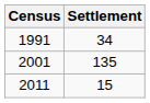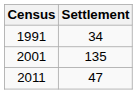2011 | Settlement: 15 -> 47
